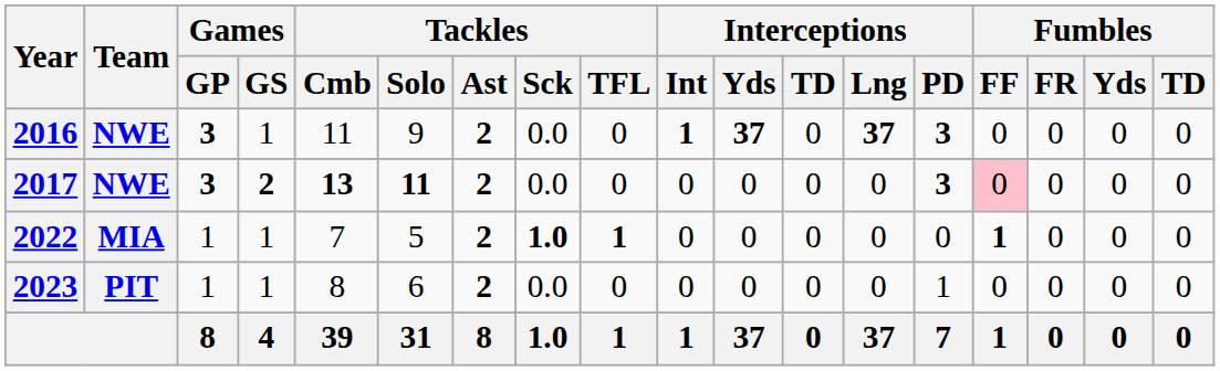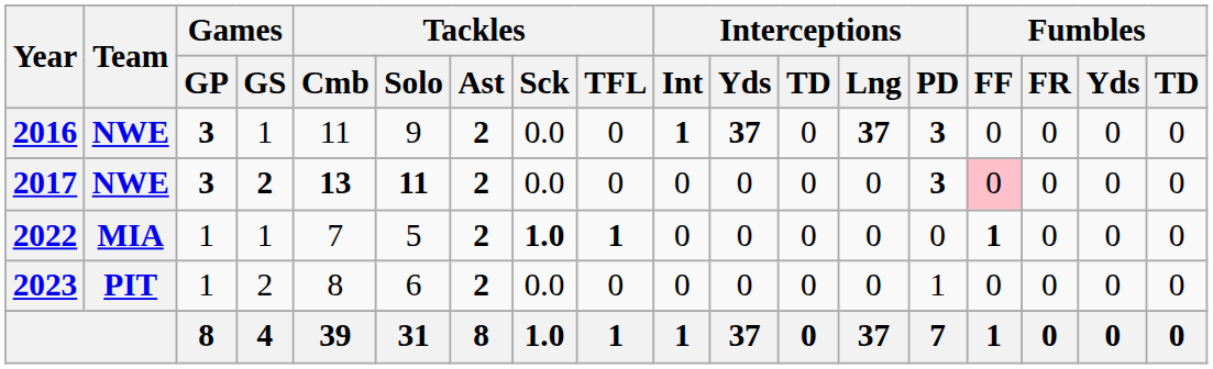2023 | Games / GS: 1 -> 2
